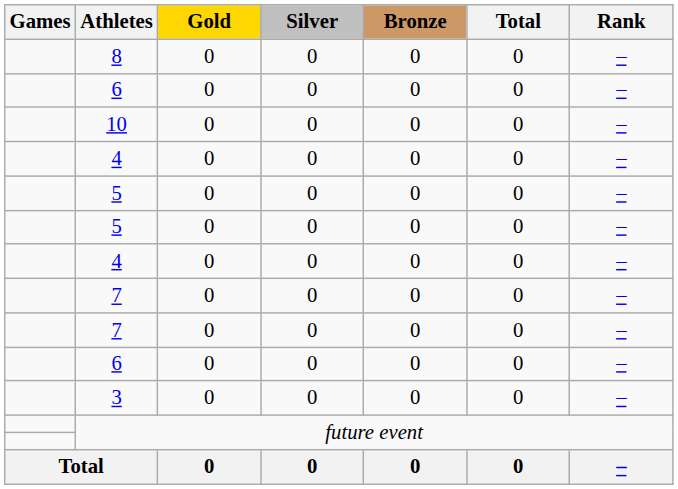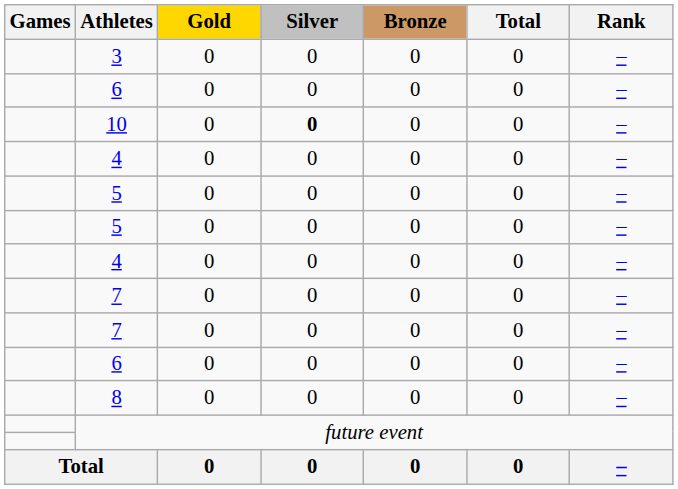rows swapped: 3 <-> 8
10 | Silver: normal -> bold
